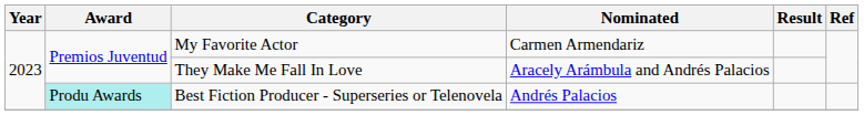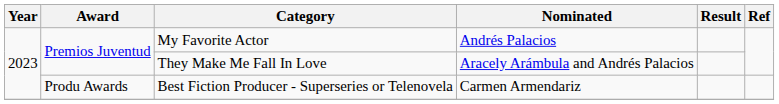My Favorite Actor | Nominated: Carmen Armendariz -> Andrés Palacios
Best Fiction Producer - Superseries or Telenovela | Award: paleturquoise background -> no background
Best Fiction Producer - Superseries or Telenovela | Nominated: Andrés Palacios -> Carmen Armendariz
